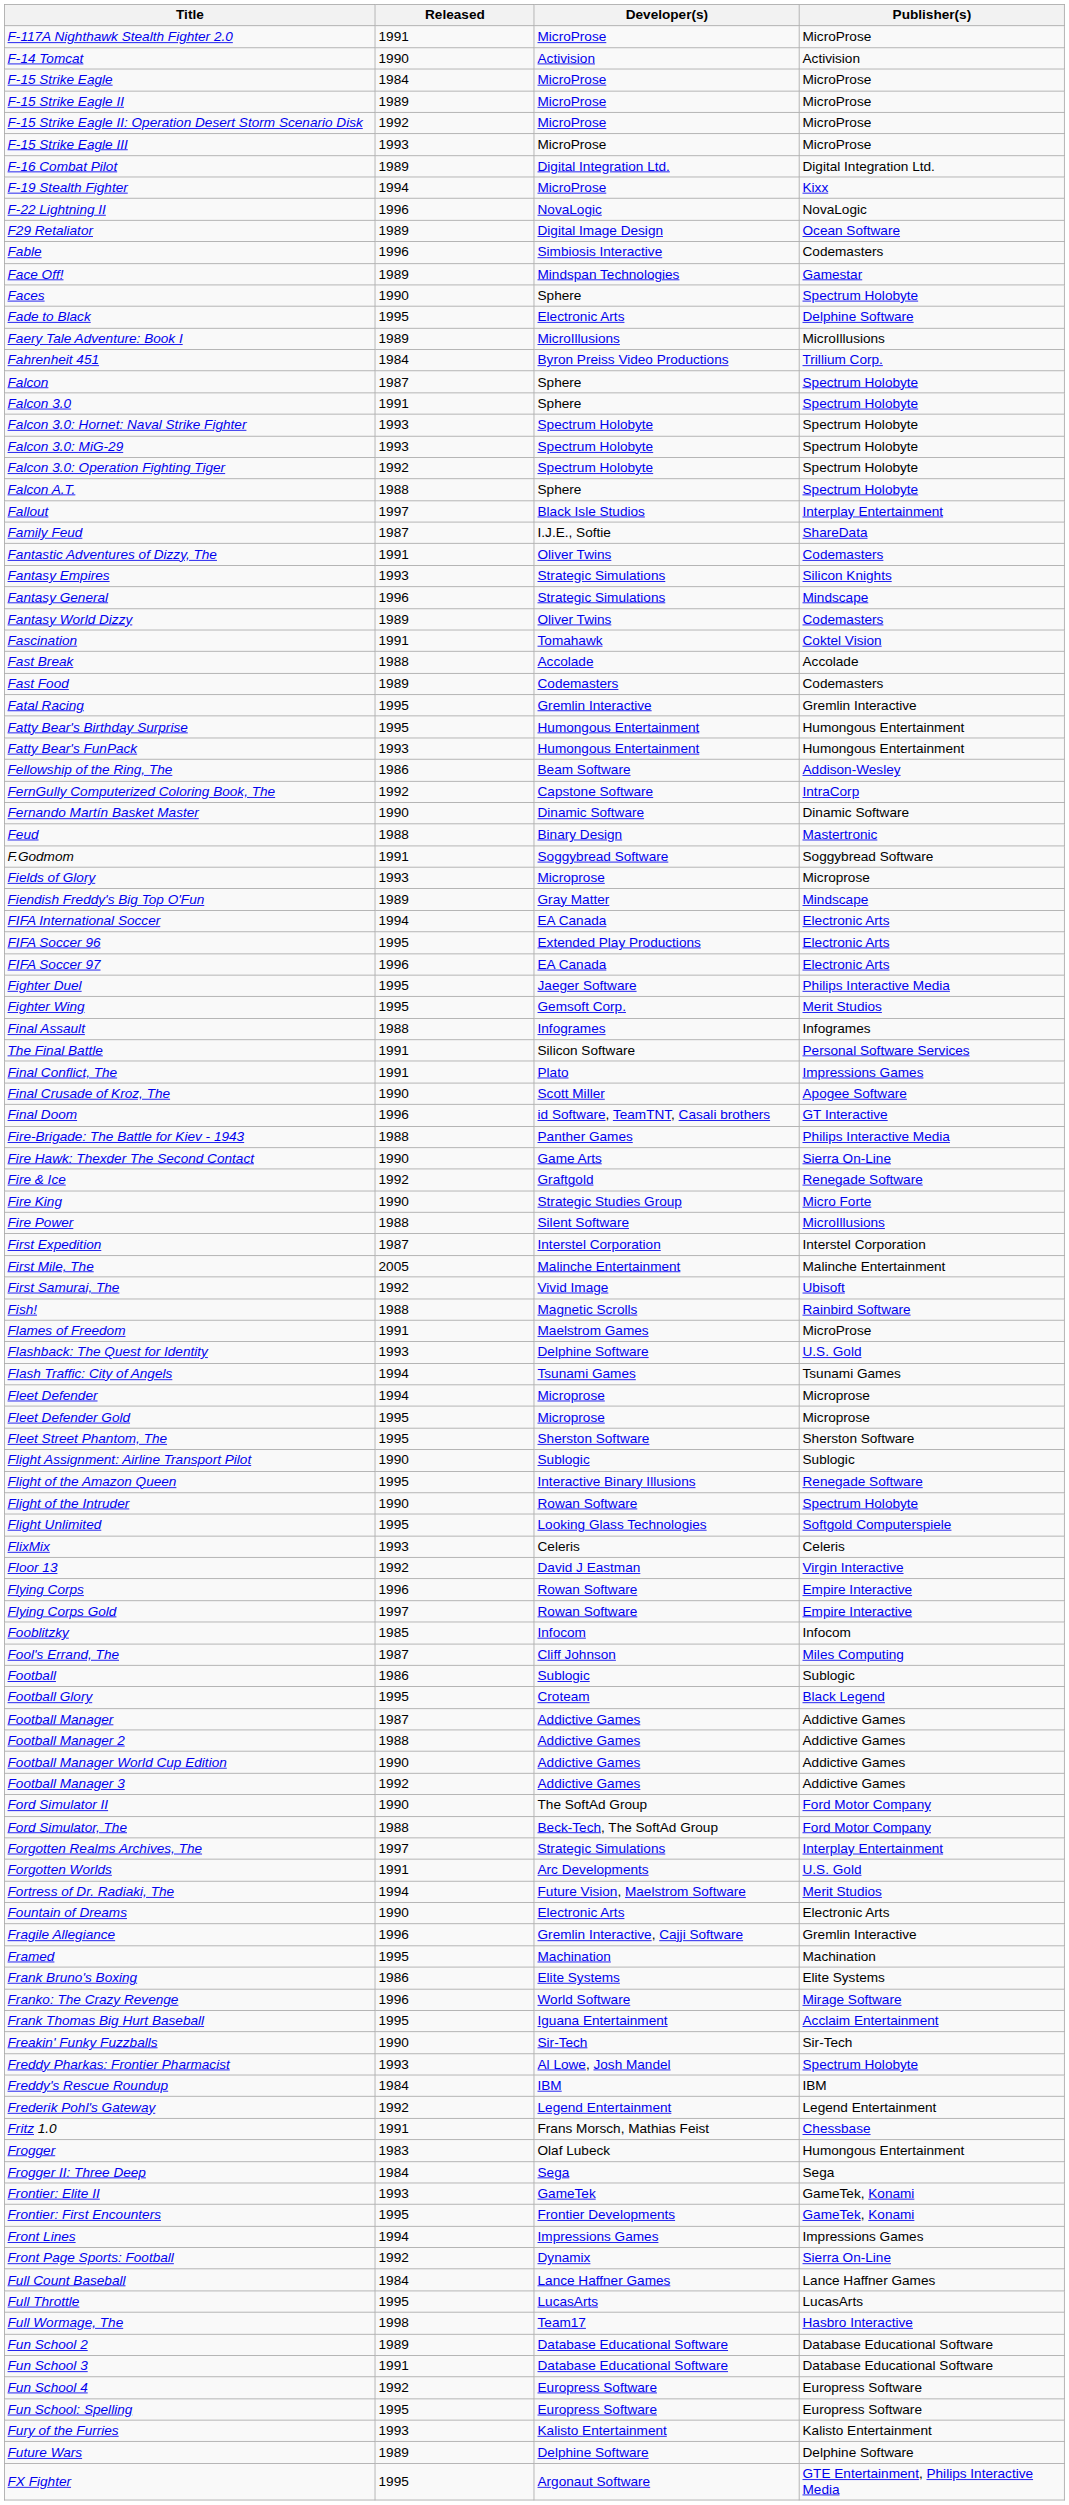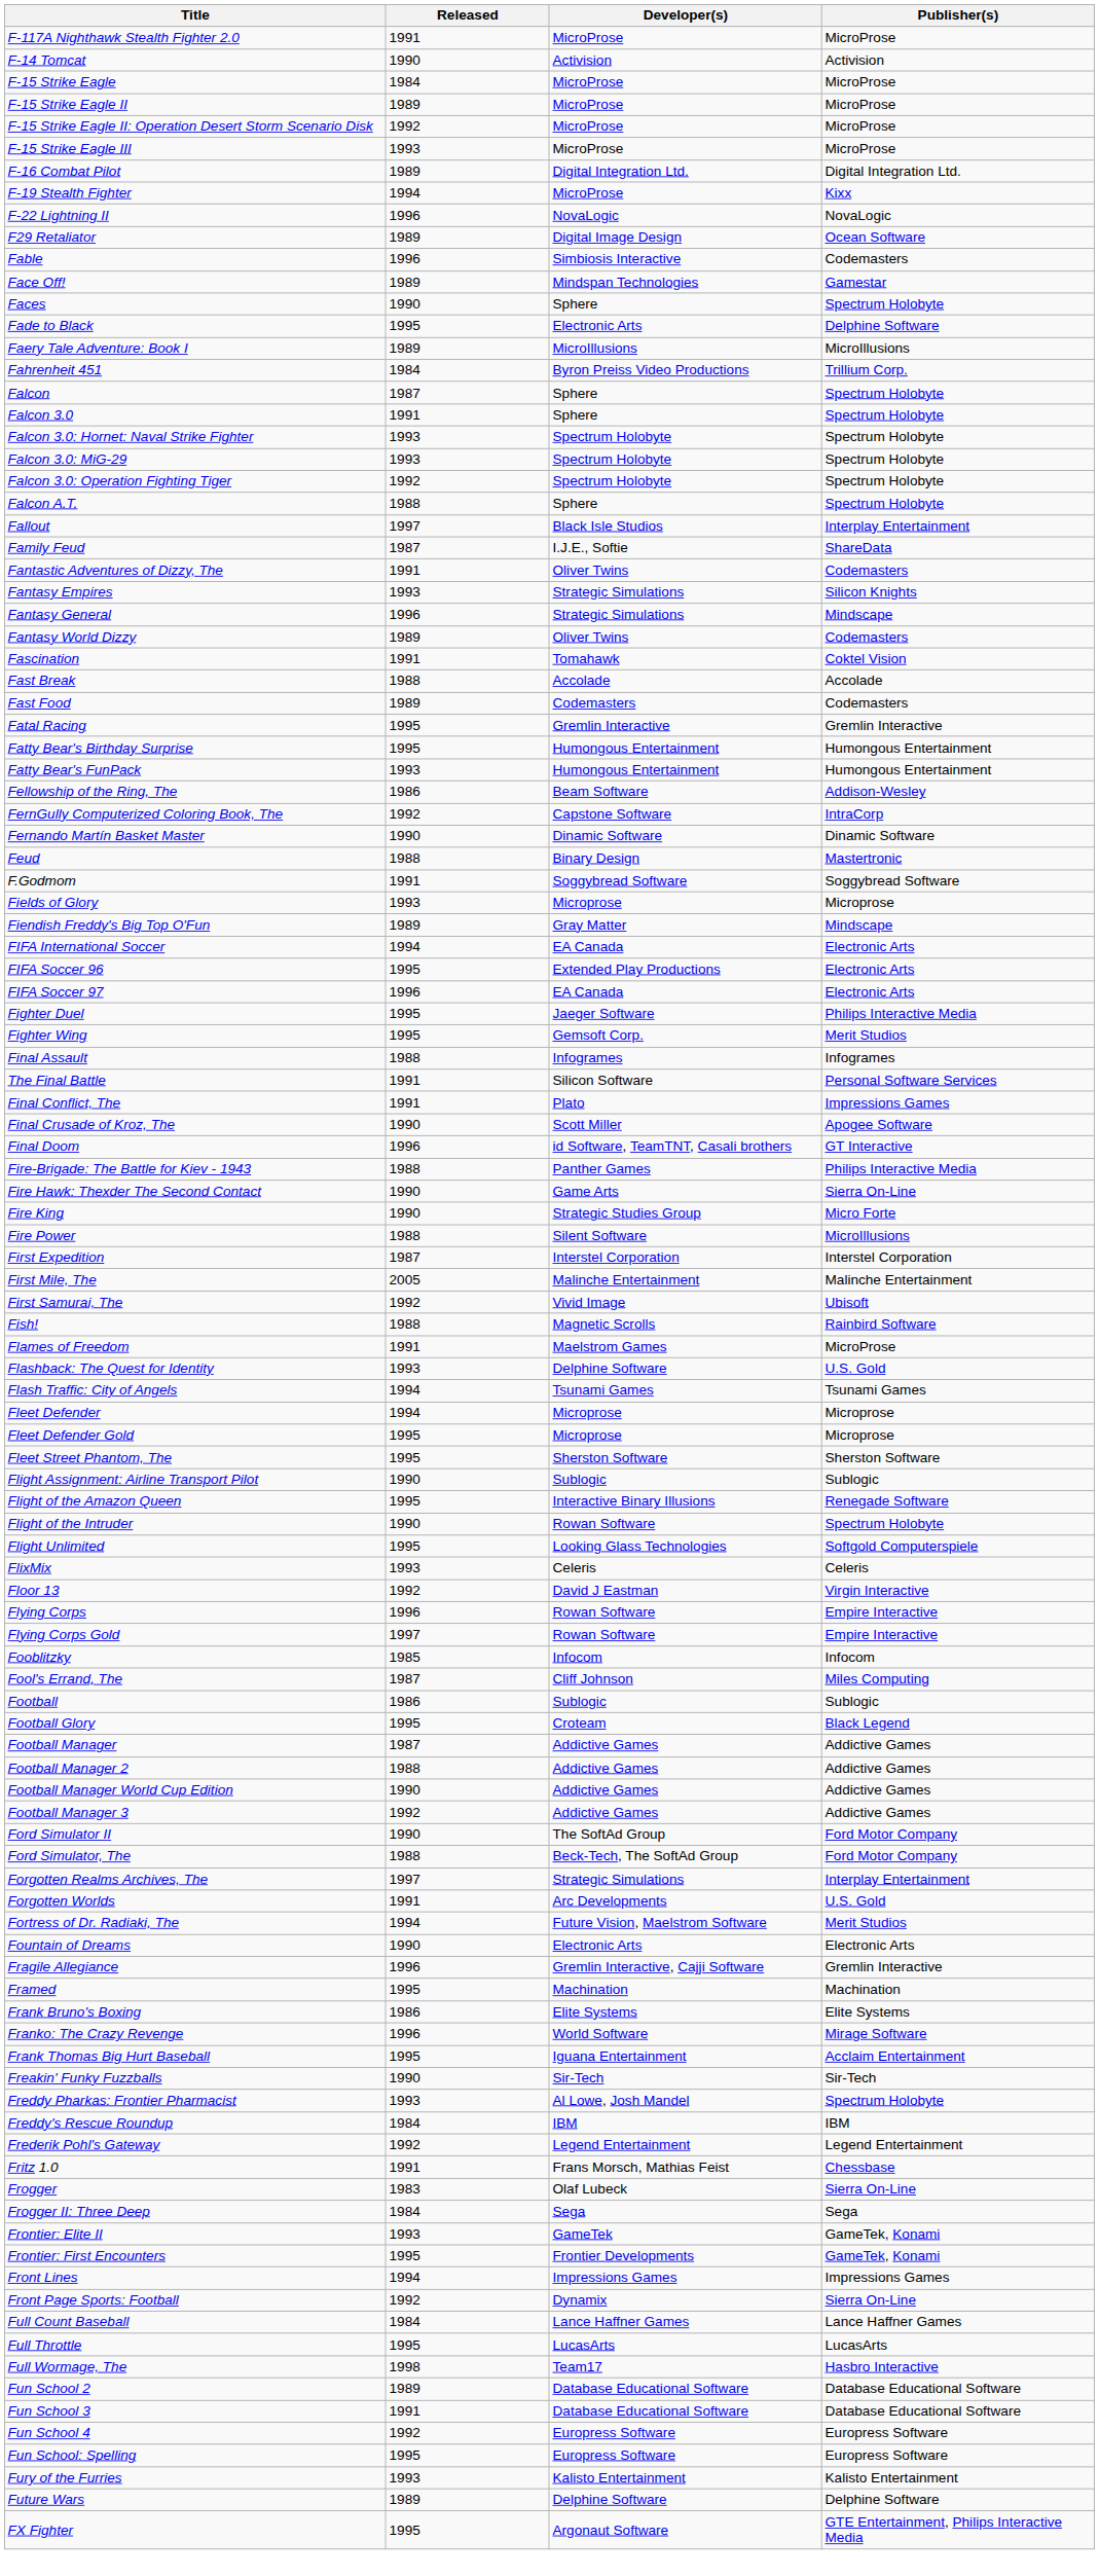- row: Fire & Ice | 1992 | Graftgold | Renegade Software
Frogger | Publisher(s): Humongous Entertainment -> Sierra On-Line
